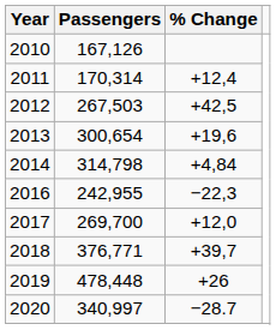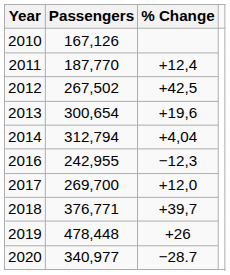2011 | Passengers: 170,314 -> 187,770
2012 | Passengers: 267,503 -> 267,502
2014 | Passengers: 314,798 -> 312,794
2014 | % Change: +4,84 -> +4,04
2016 | % Change: −22,3 -> −12,3
2020 | Passengers: 340,997 -> 340,977
